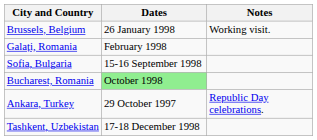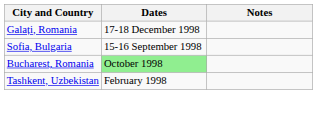- row: Brussels, Belgium | 26 January 1998 | Working visit.
Galați, Romania | Dates: February 1998 -> 17-18 December 1998
- row: Ankara, Turkey | 29 October 1997 | Republic Day celebrations.
Tashkent, Uzbekistan | Dates: 17-18 December 1998 -> February 1998
